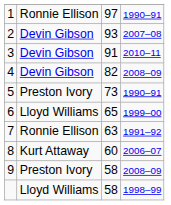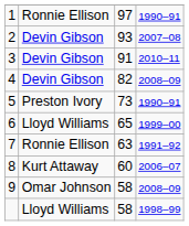9 | column 2: Preston Ivory -> Omar Johnson
